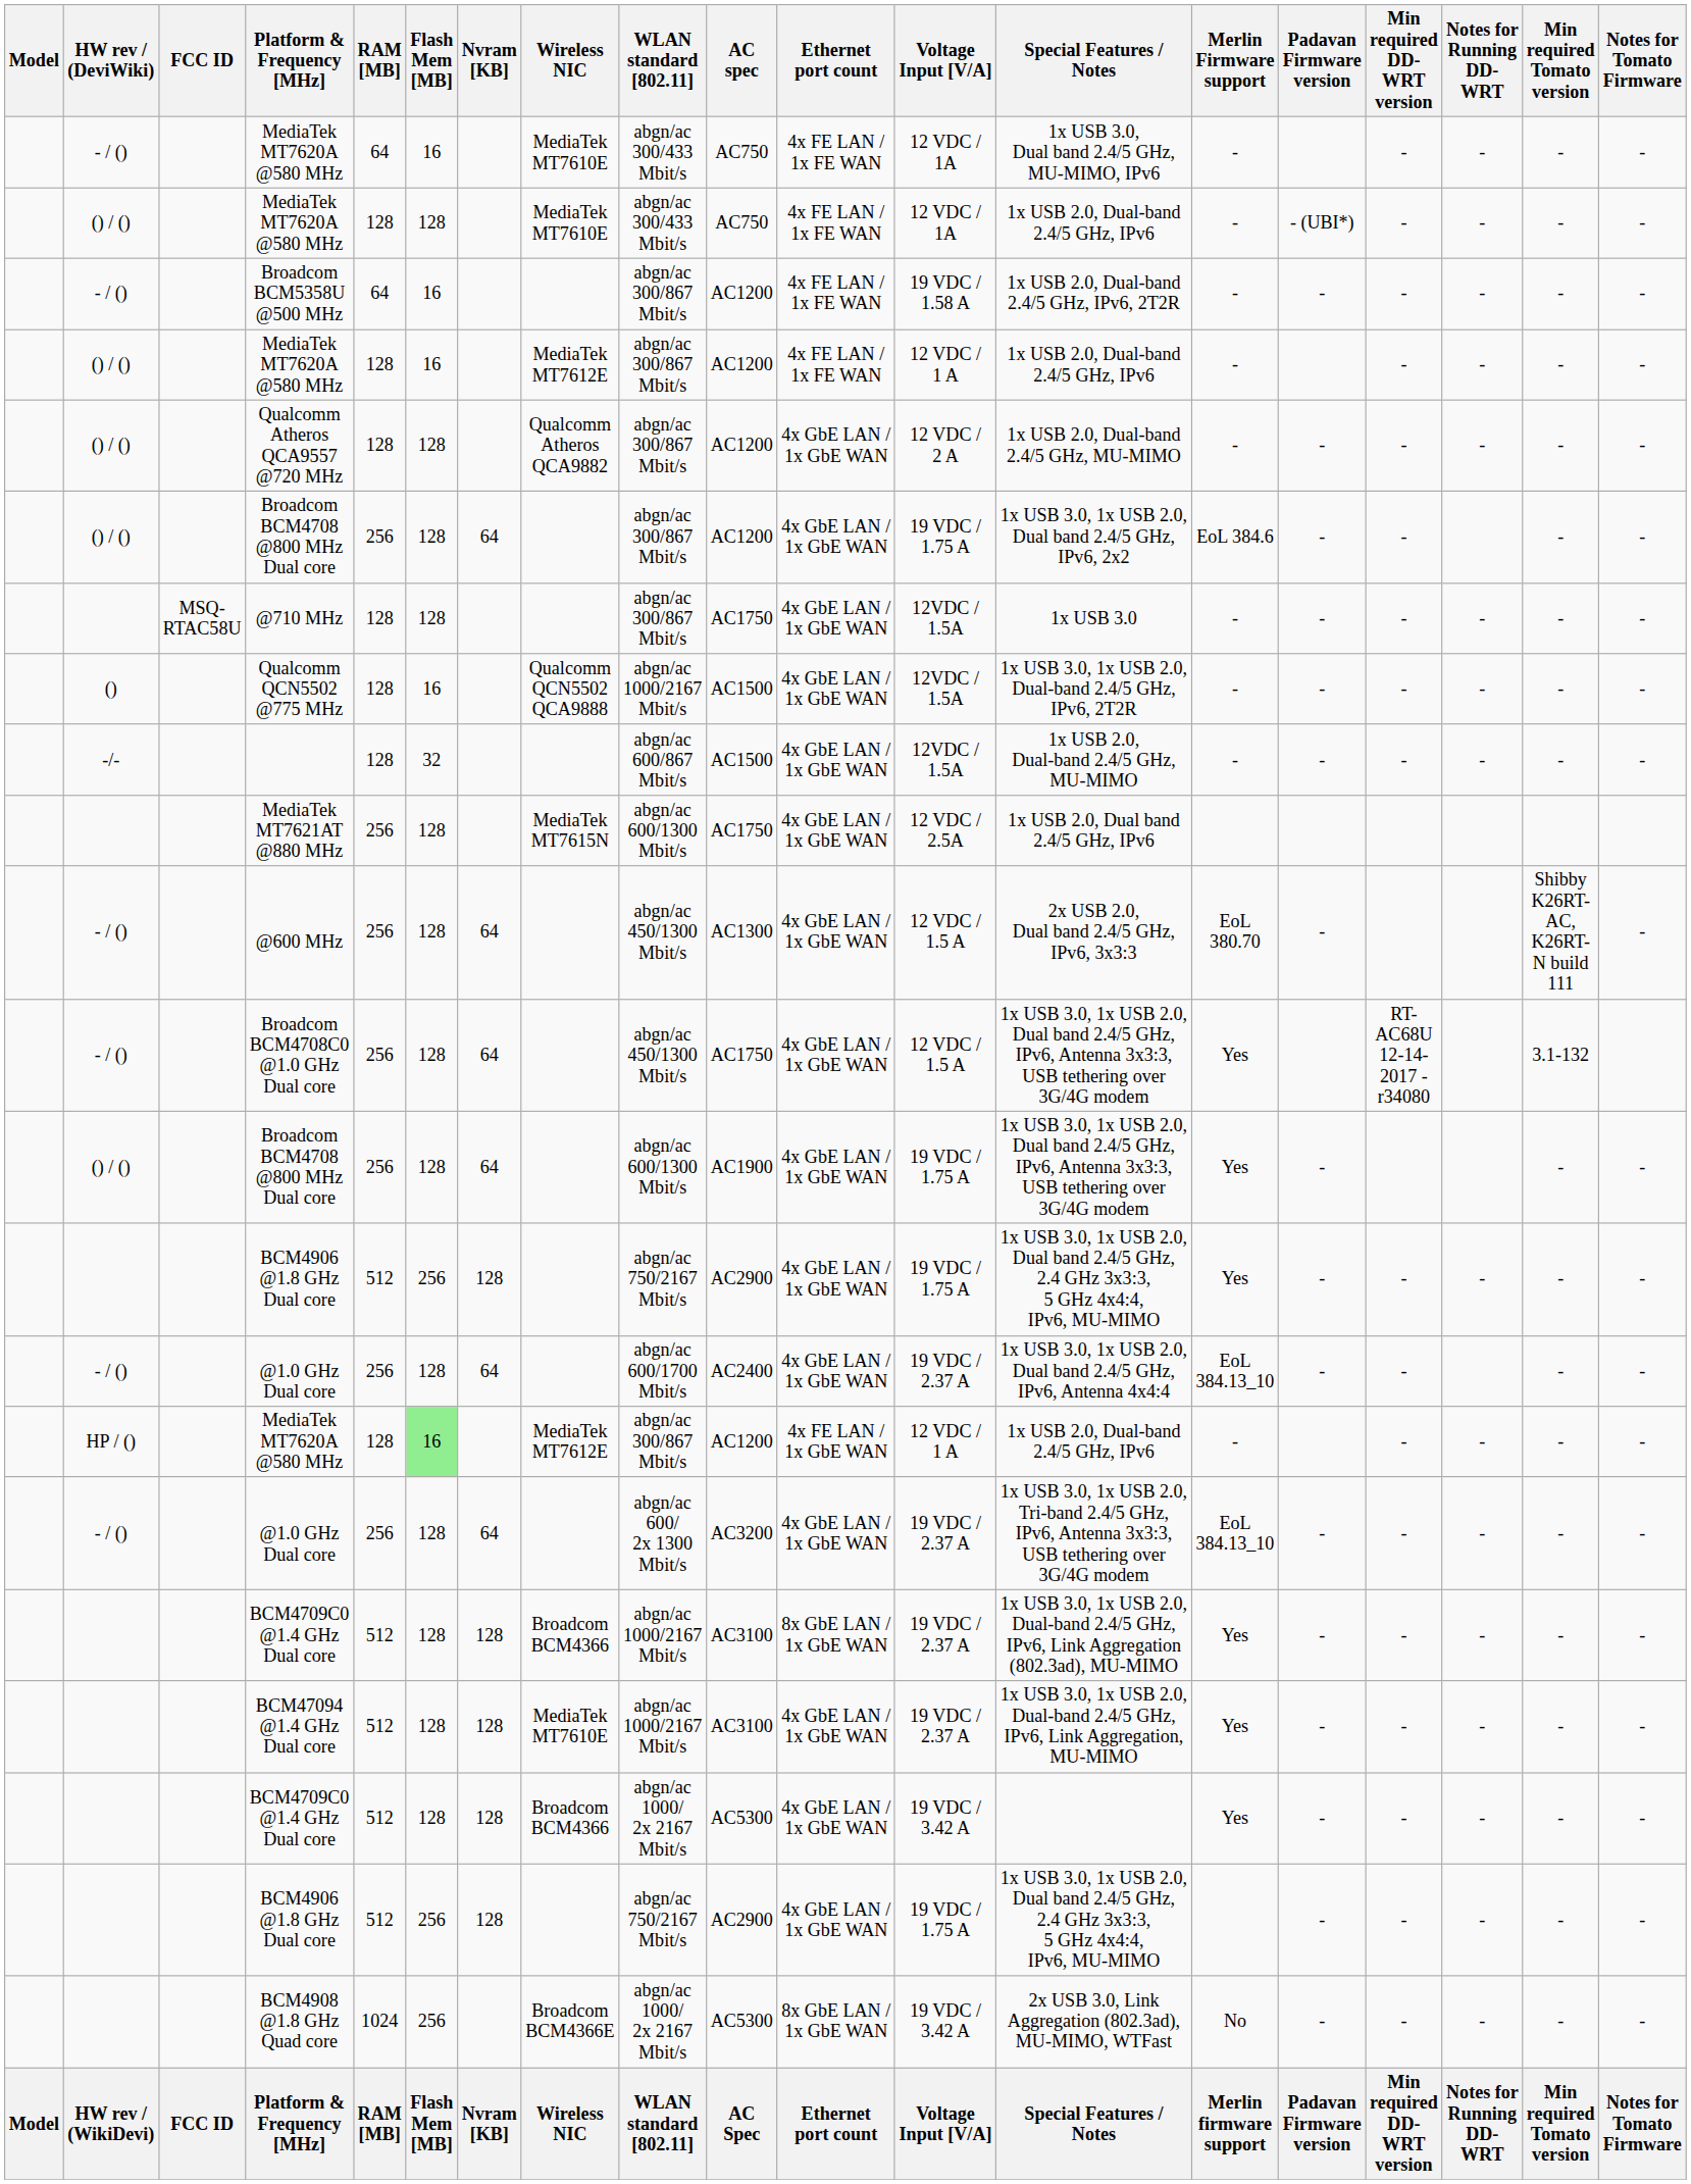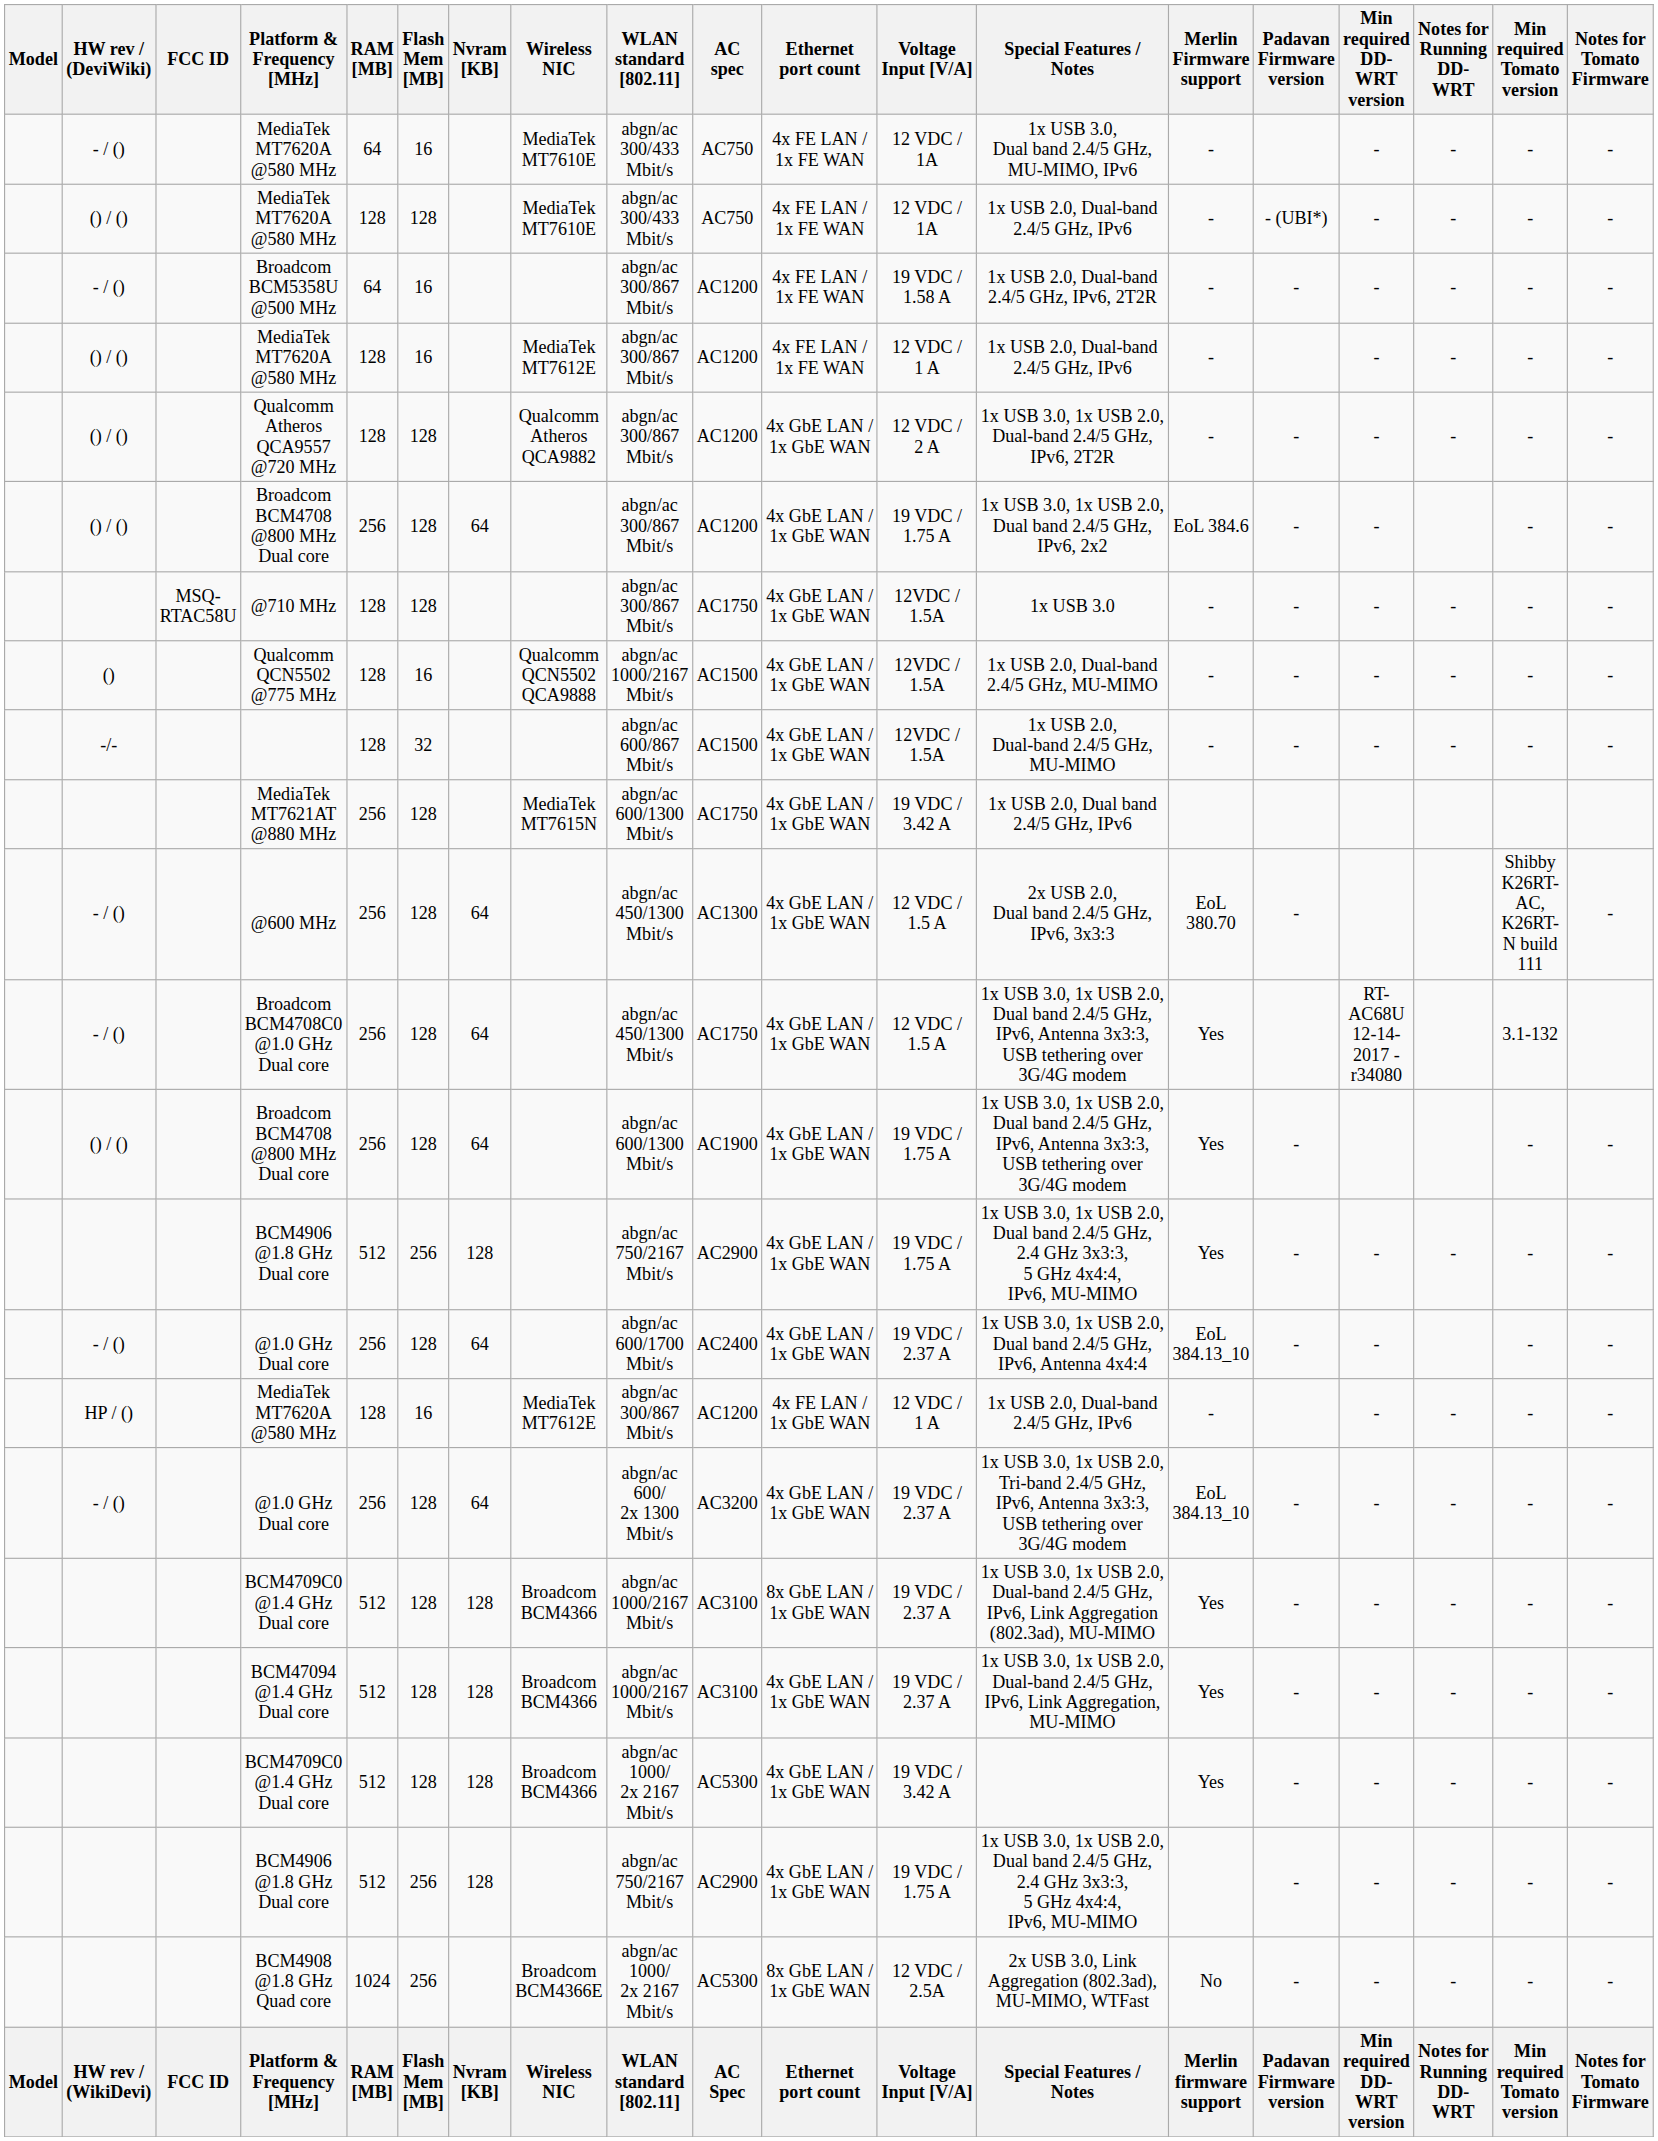Qualcomm Atheros QCA9557 @720 MHz | Special Features / Notes: 1x USB 2.0, Dual-band 2.4/5 GHz, MU-MIMO -> 1x USB 3.0, 1x USB 2.0, Dual-band 2.4/5 GHz, IPv6, 2T2R
Qualcomm QCN5502 @775 MHz | Special Features / Notes: 1x USB 3.0, 1x USB 2.0, Dual-band 2.4/5 GHz, IPv6, 2T2R -> 1x USB 2.0, Dual-band 2.4/5 GHz, MU-MIMO
MediaTek MT7621AT @880 MHz | Voltage Input [V/A]: 12 VDC / 2.5A -> 19 VDC / 3.42 A
HP / () / MediaTek MT7620A @580 MHz | Flash Mem [MB]: lightgreen background -> no background
BCM47094 @1.4 GHz Dual core | Wireless NIC: MediaTek MT7610E -> Broadcom BCM4366
BCM4908 @1.8 GHz Quad core | Voltage Input [V/A]: 19 VDC / 3.42 A -> 12 VDC / 2.5A
